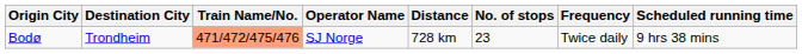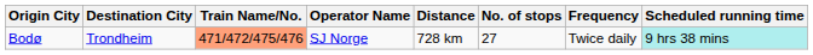Bodø | No. of stops: 23 -> 27
Bodø | Scheduled running time: no background -> paleturquoise background
